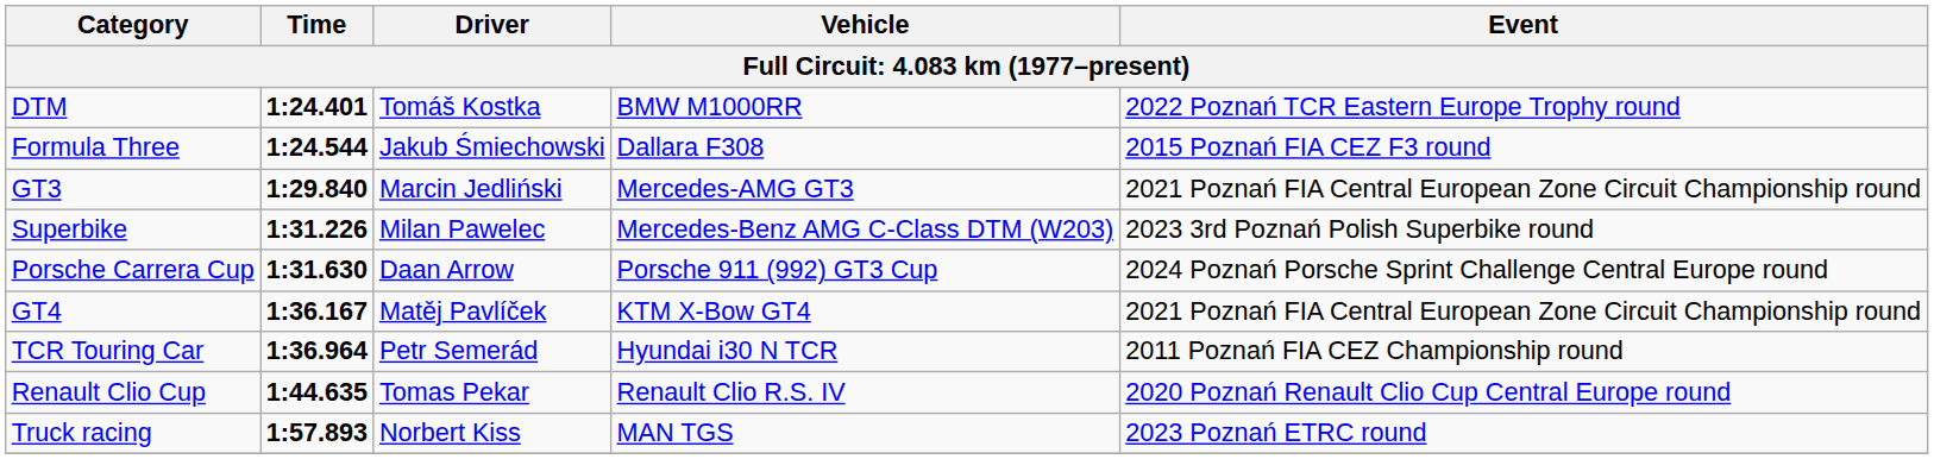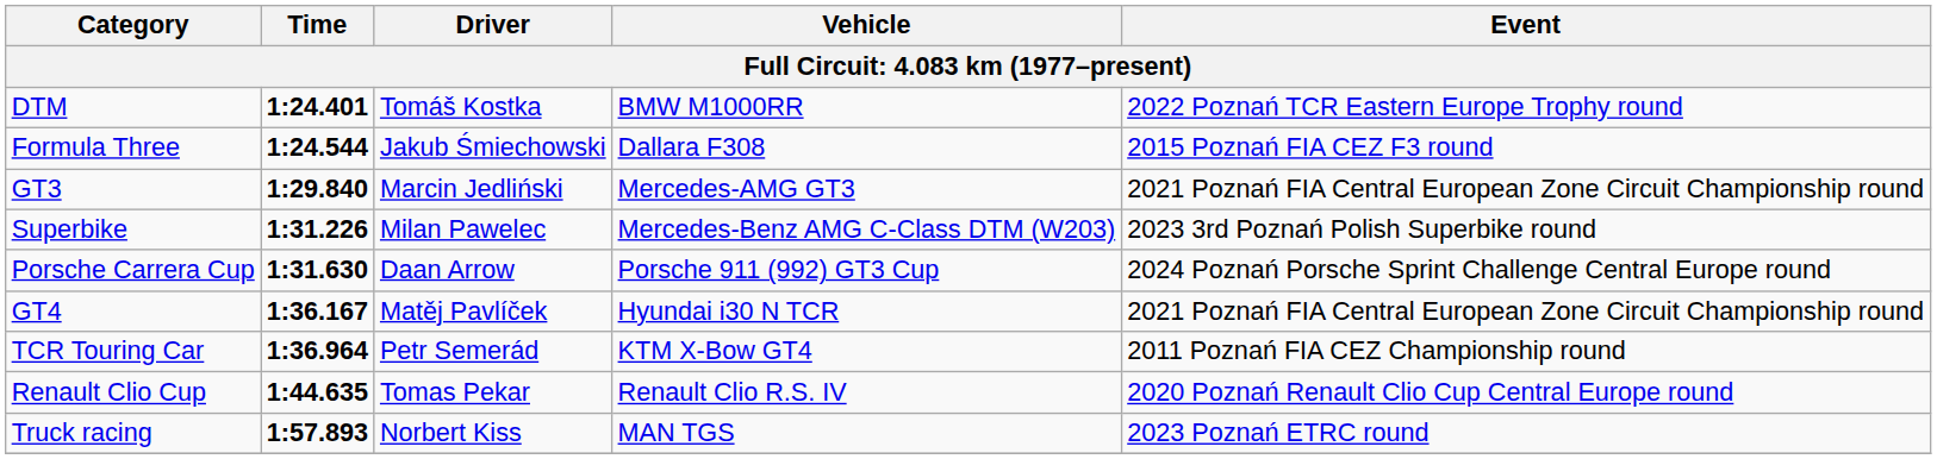GT4 | Vehicle: KTM X-Bow GT4 -> Hyundai i30 N TCR
TCR Touring Car | Vehicle: Hyundai i30 N TCR -> KTM X-Bow GT4
